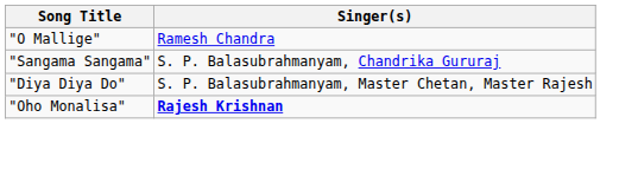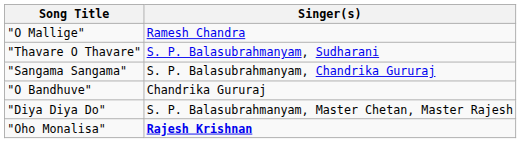+ row: "Thavare O Thavare" | S. P. Balasubrahmanyam, Sudharani
+ row: "O Bandhuve" | Chandrika Gururaj
